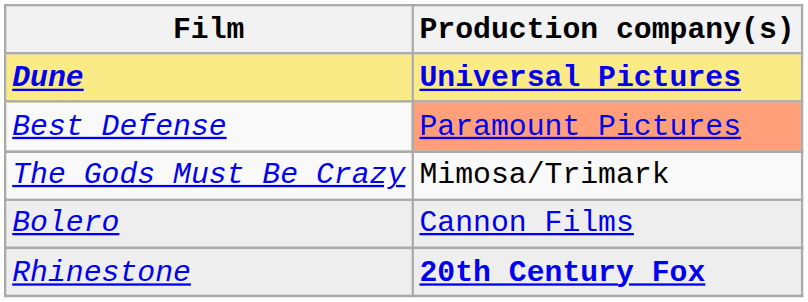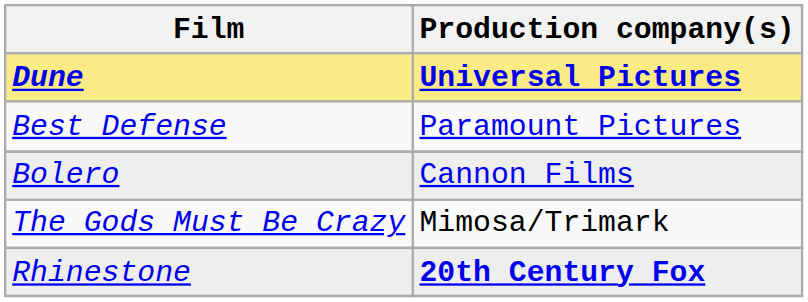Best Defense | Production company(s): lightsalmon background -> no background
rows swapped: Bolero <-> The Gods Must Be Crazy
